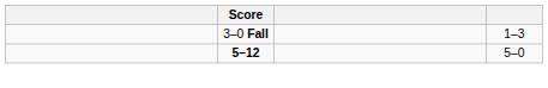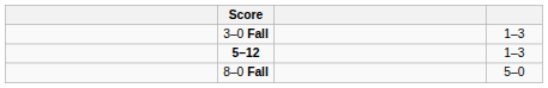5–12 | column 4: 5–0 -> 1–3
+ row: 8–0 Fall | 5–0
